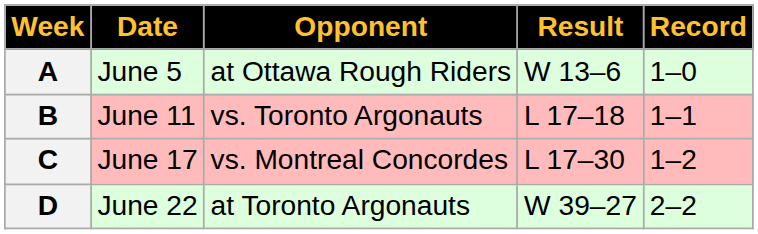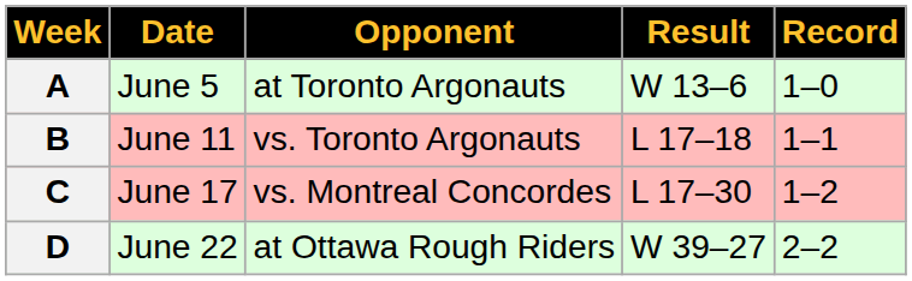A | Opponent: at Ottawa Rough Riders -> at Toronto Argonauts
D | Opponent: at Toronto Argonauts -> at Ottawa Rough Riders
